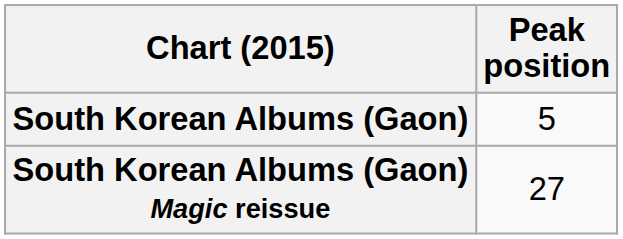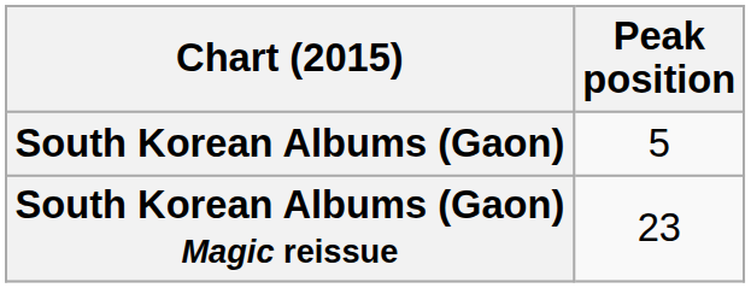South Korean Albums (Gaon) Magic reissue | Peak position: 27 -> 23
